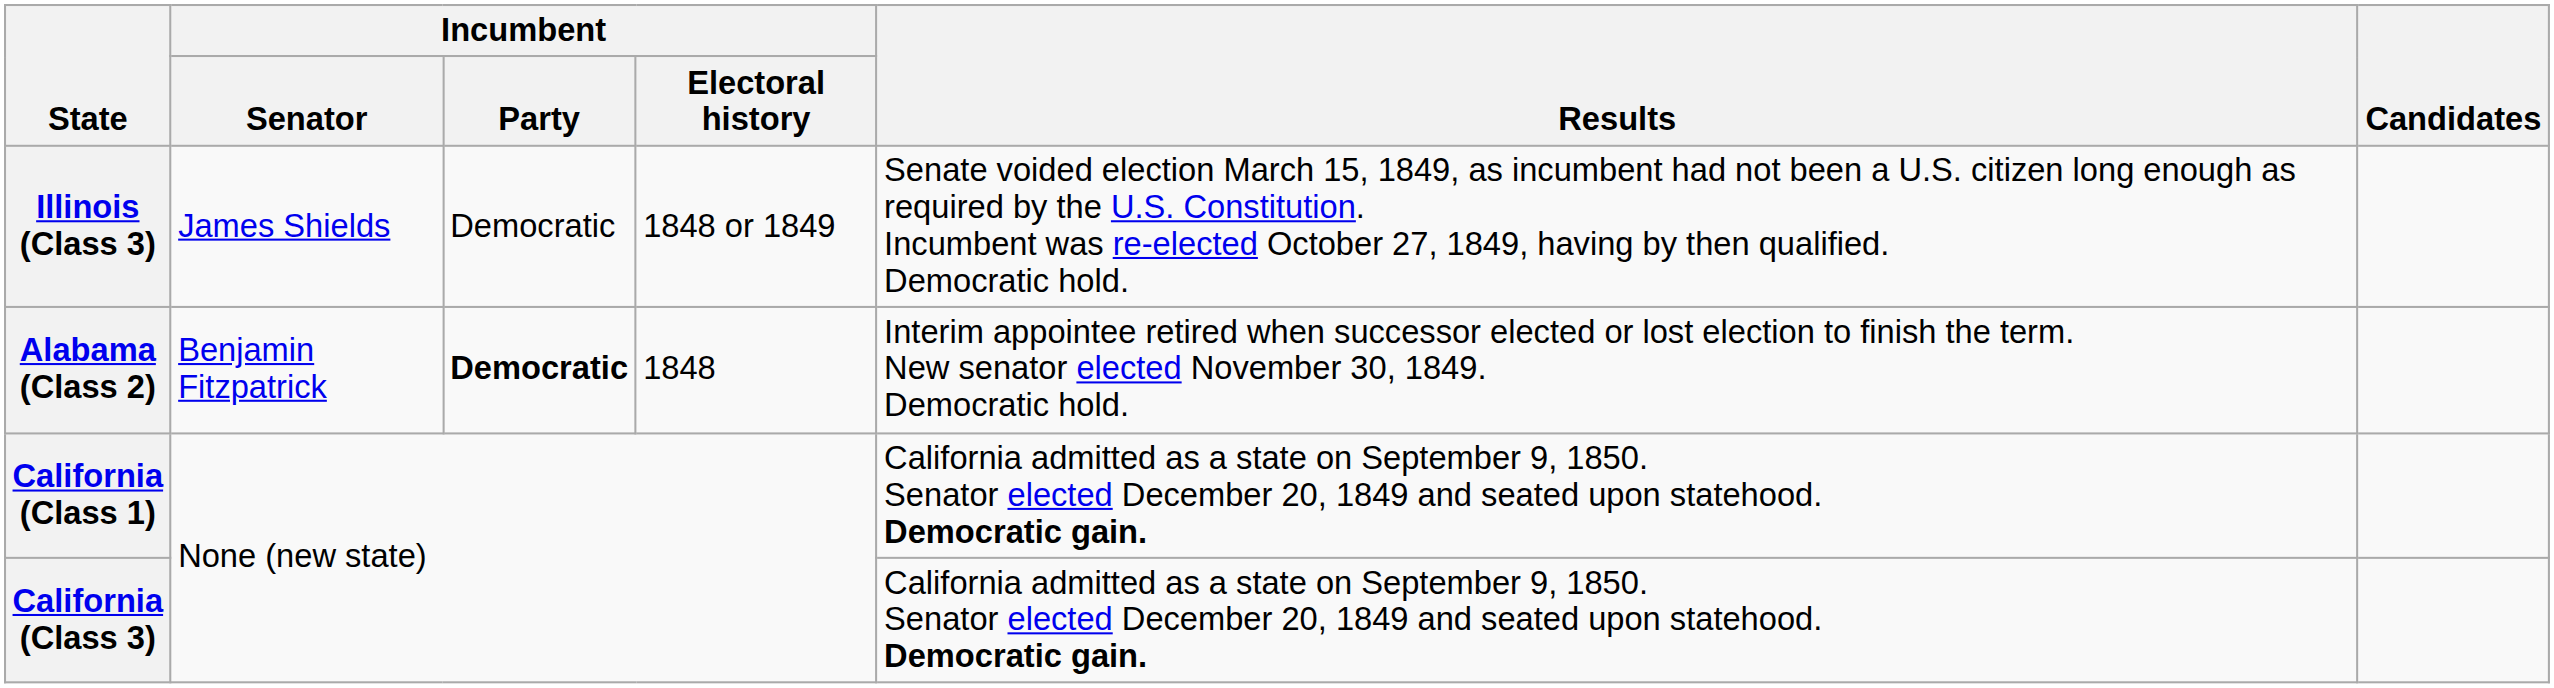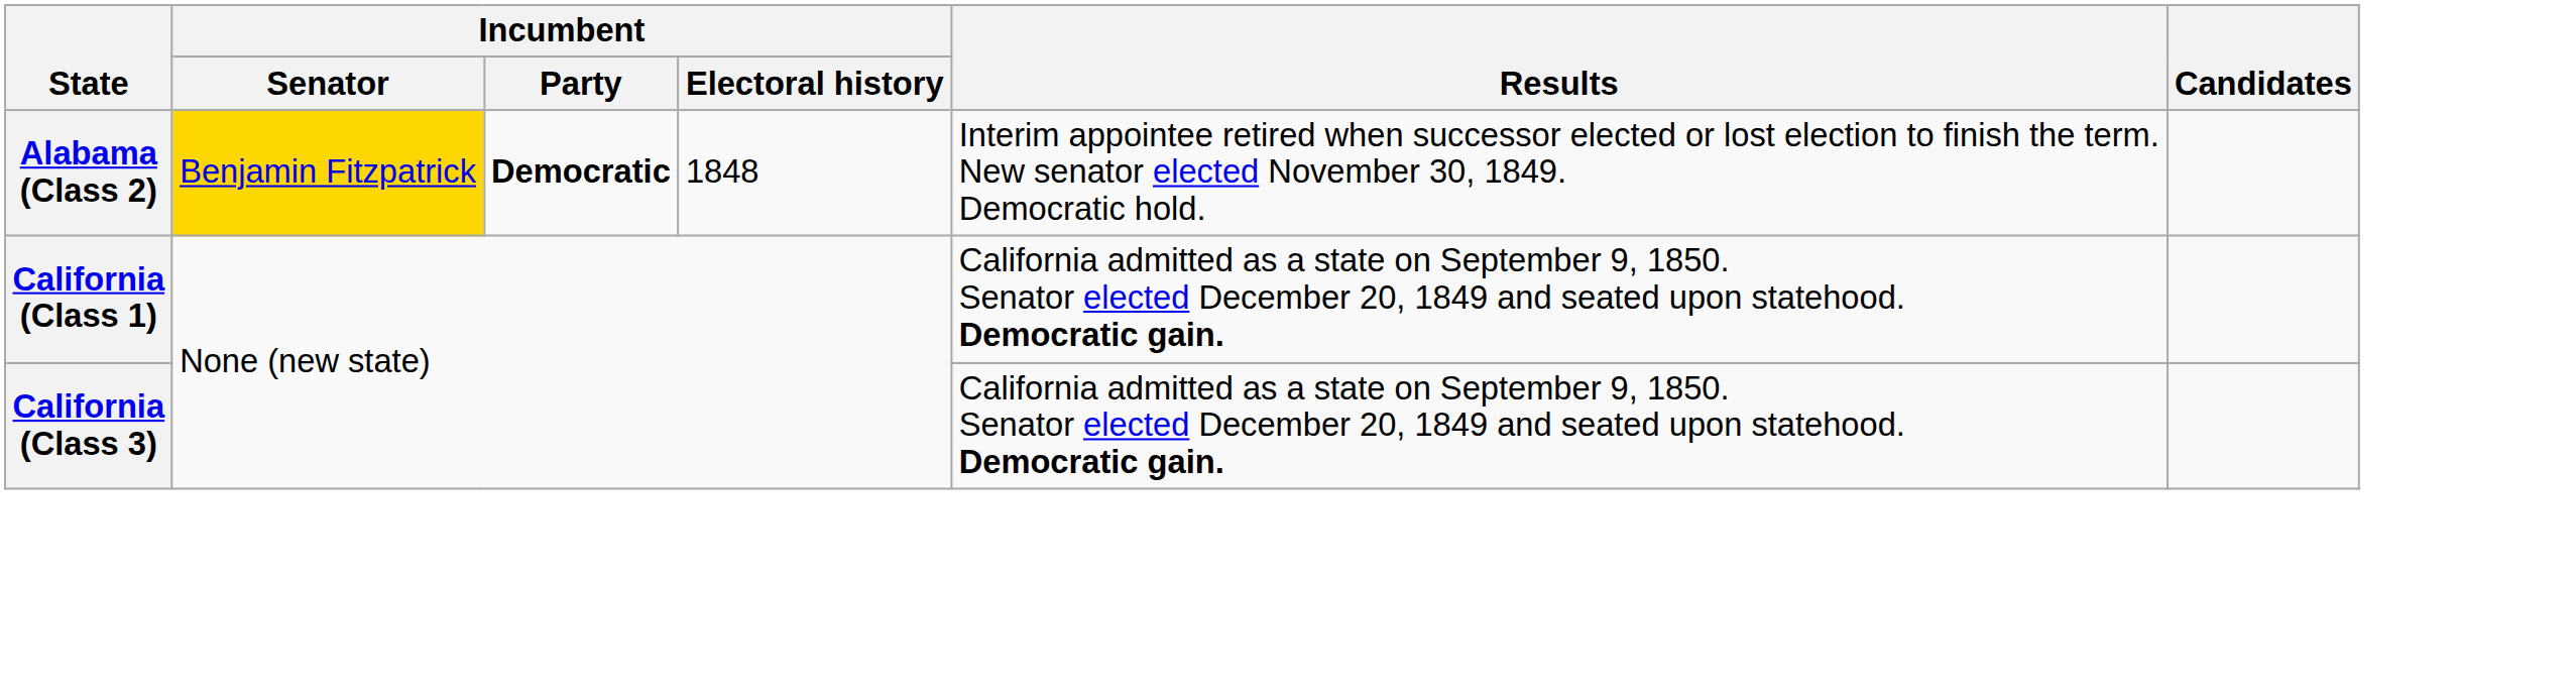- row: Illinois (Class 3) | James Shields | Democratic | 1848 or 1849 | Senate voided election March 15, 1849, as incumbent had not been a U.S. citizen long enough as required by the U.S. Constitution. Incumbent was re-elected October 27, 1849, having by then qualified. Democratic hold.
Alabama (Class 2) | Incumbent / Senator: no background -> gold background
